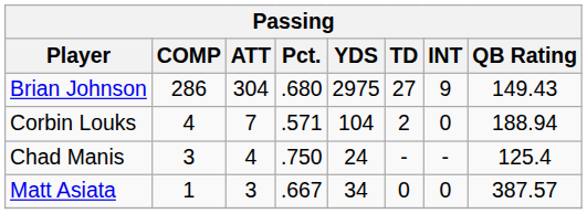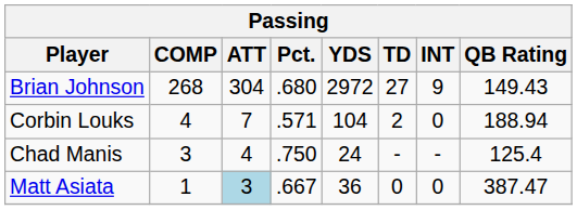Brian Johnson | COMP: 286 -> 268
Brian Johnson | YDS: 2975 -> 2972
Matt Asiata | ATT: no background -> lightblue background
Matt Asiata | YDS: 34 -> 36
Matt Asiata | QB Rating: 387.57 -> 387.47
